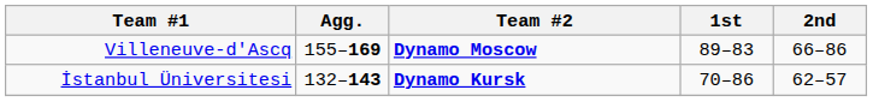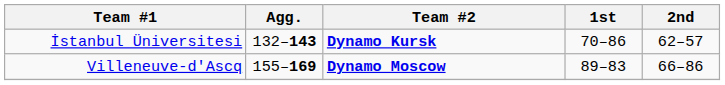rows swapped: Villeneuve-d'Ascq <-> İstanbul Üniversitesi
